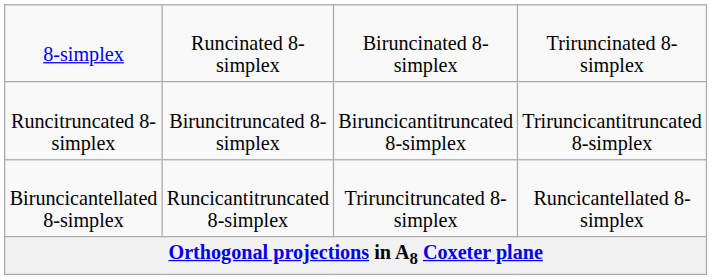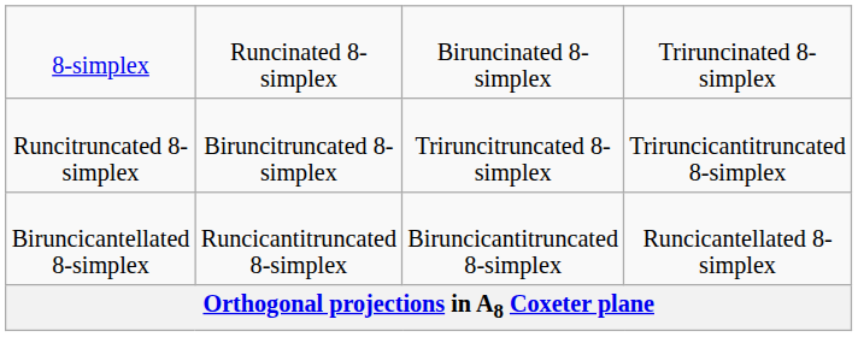Runcitruncated 8-simplex | column 3: Biruncicantitruncated 8-simplex -> Triruncitruncated 8-simplex
Biruncicantellated 8-simplex | column 3: Triruncitruncated 8-simplex -> Biruncicantitruncated 8-simplex
